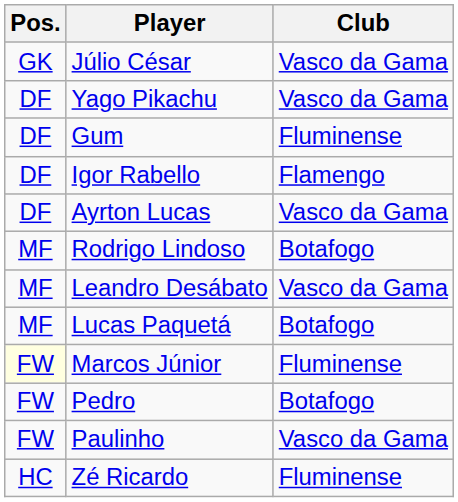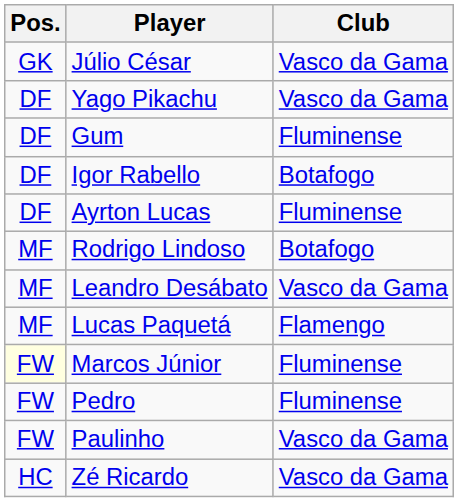Igor Rabello | Club: Flamengo -> Botafogo
Ayrton Lucas | Club: Vasco da Gama -> Fluminense
Lucas Paquetá | Club: Botafogo -> Flamengo
Pedro | Club: Botafogo -> Fluminense
Zé Ricardo | Club: Fluminense -> Vasco da Gama
